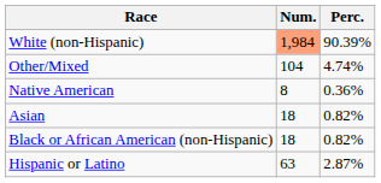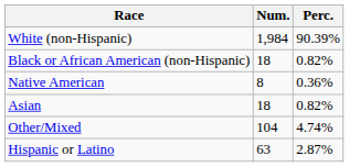White (non-Hispanic) | Num.: lightsalmon background -> no background
rows swapped: Black or African American (non-Hispanic) <-> Other/Mixed
